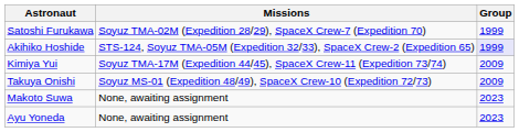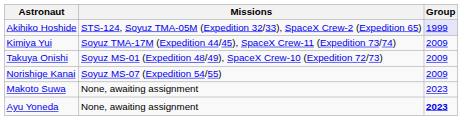- row: Satoshi Furukawa | Soyuz TMA-02M (Expedition 28/29), SpaceX Crew-7 (Expedition 70) | 1999
+ row: Norishige Kanai | Soyuz MS-07 (Expedition 54/55) | 2009
Ayu Yoneda | Group: normal -> bold
